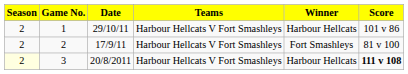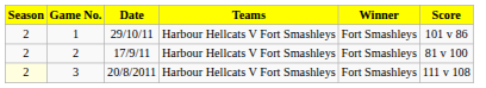1 | Winner: Harbour Hellcats -> Fort Smashleys
3 | Winner: Harbour Hellcats -> Fort Smashleys
3 | Score: bold -> normal
